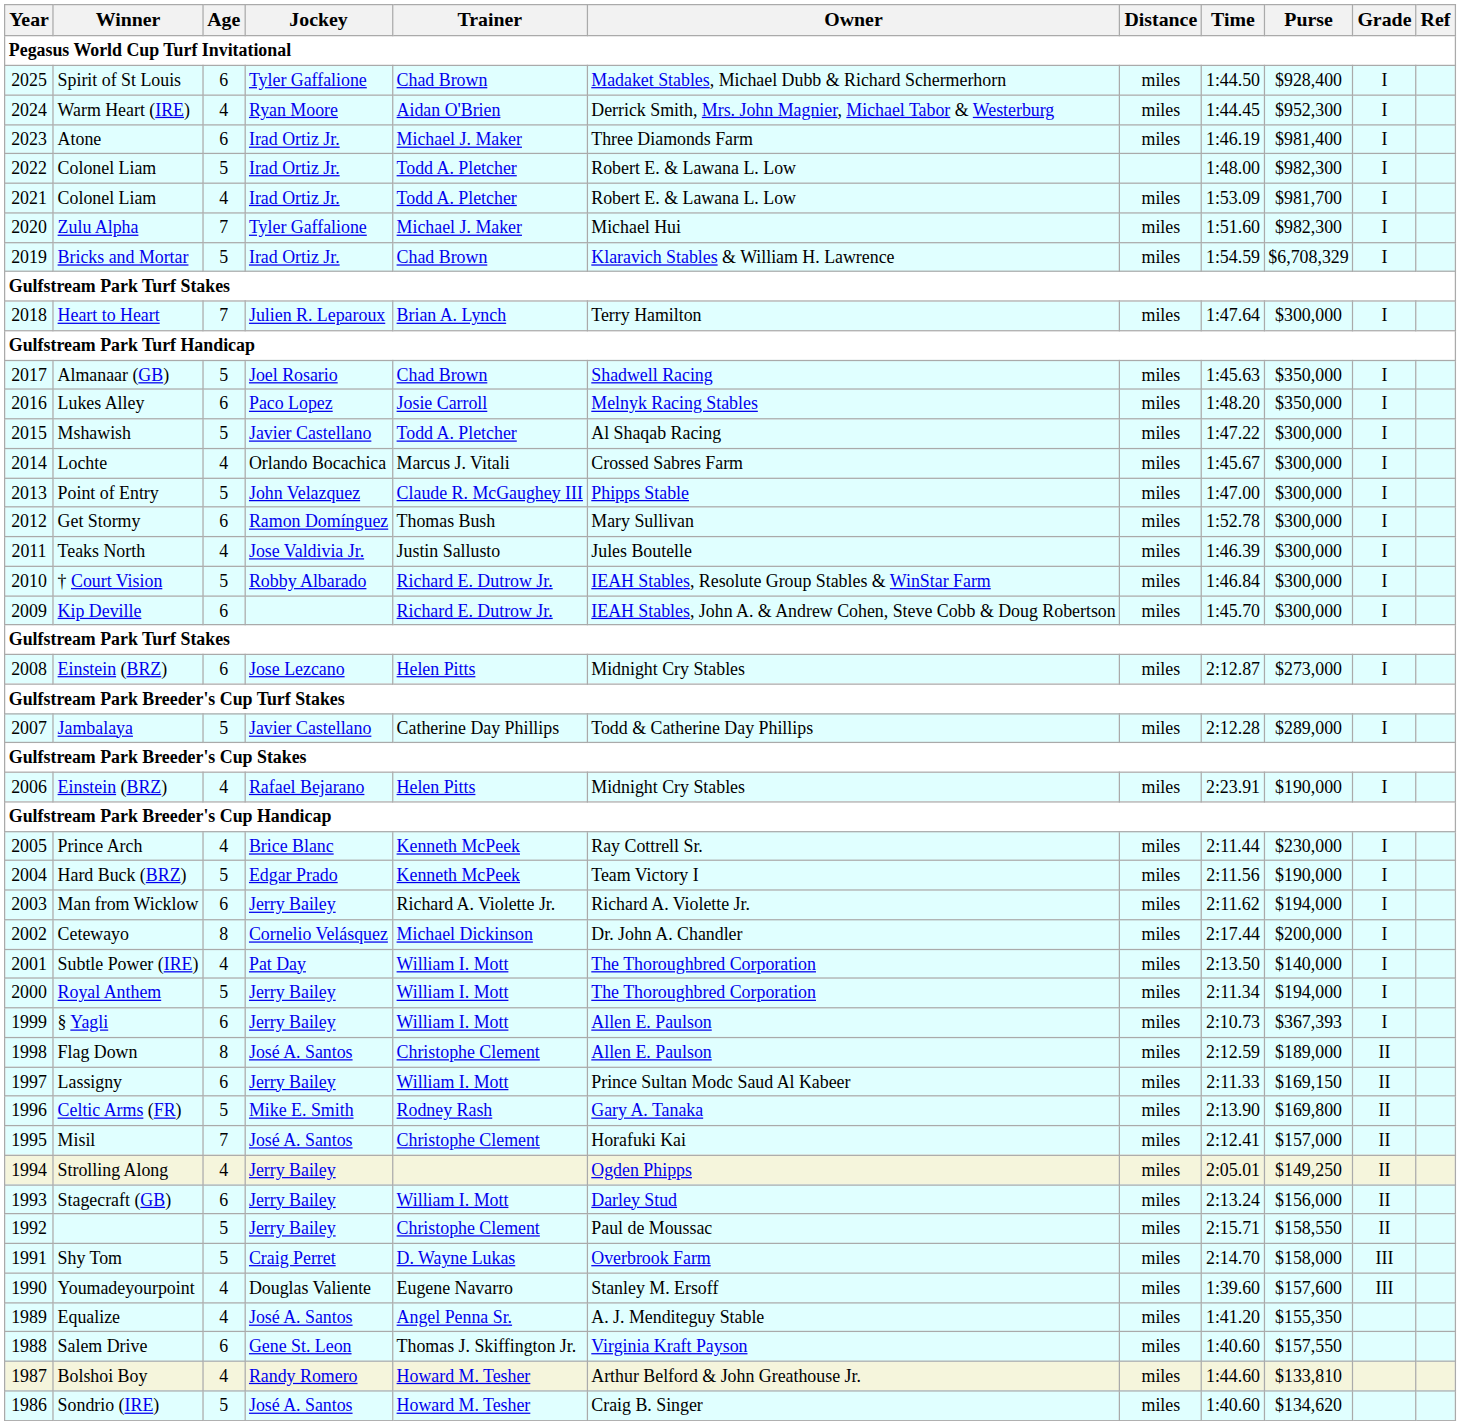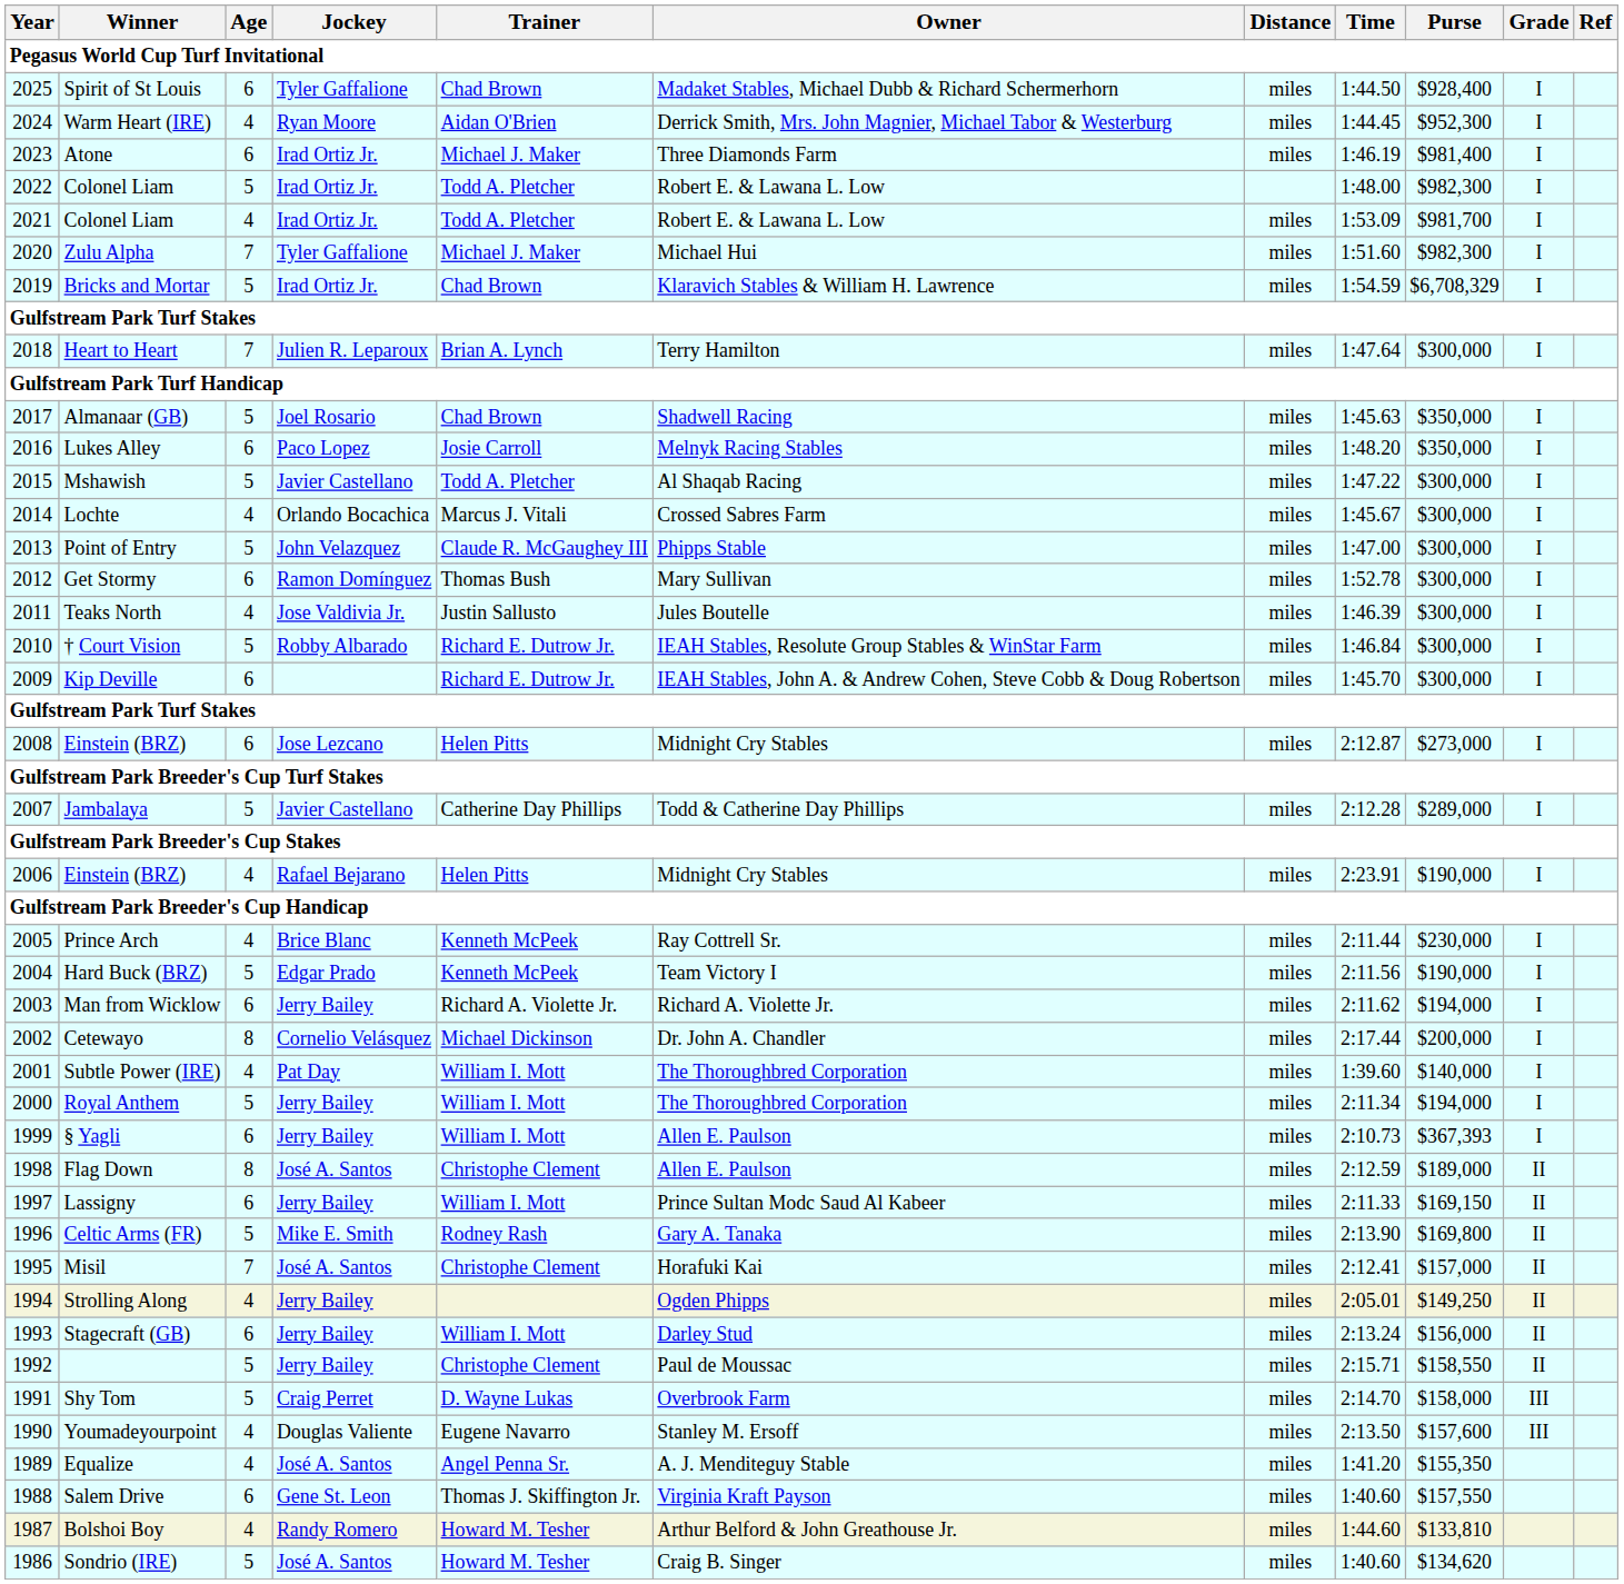Subtle Power (IRE) | Time: 2:13.50 -> 1:39.60
Youmadeyourpoint | Time: 1:39.60 -> 2:13.50
